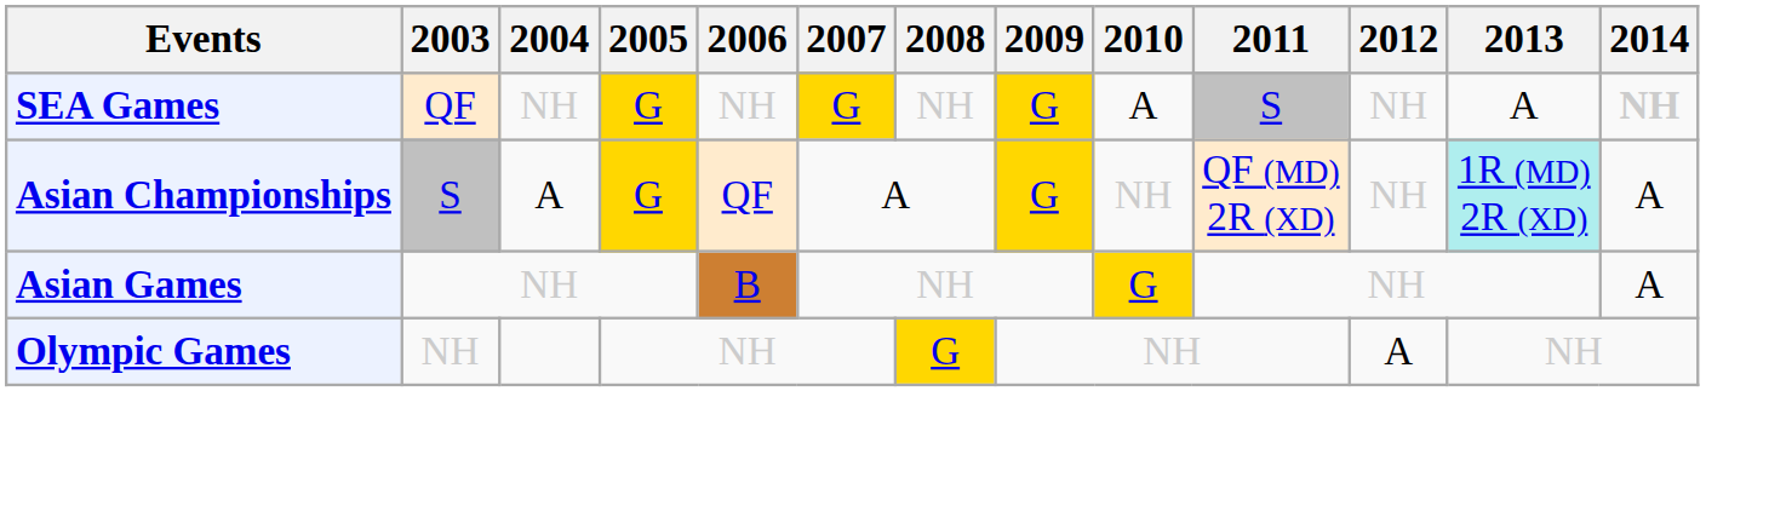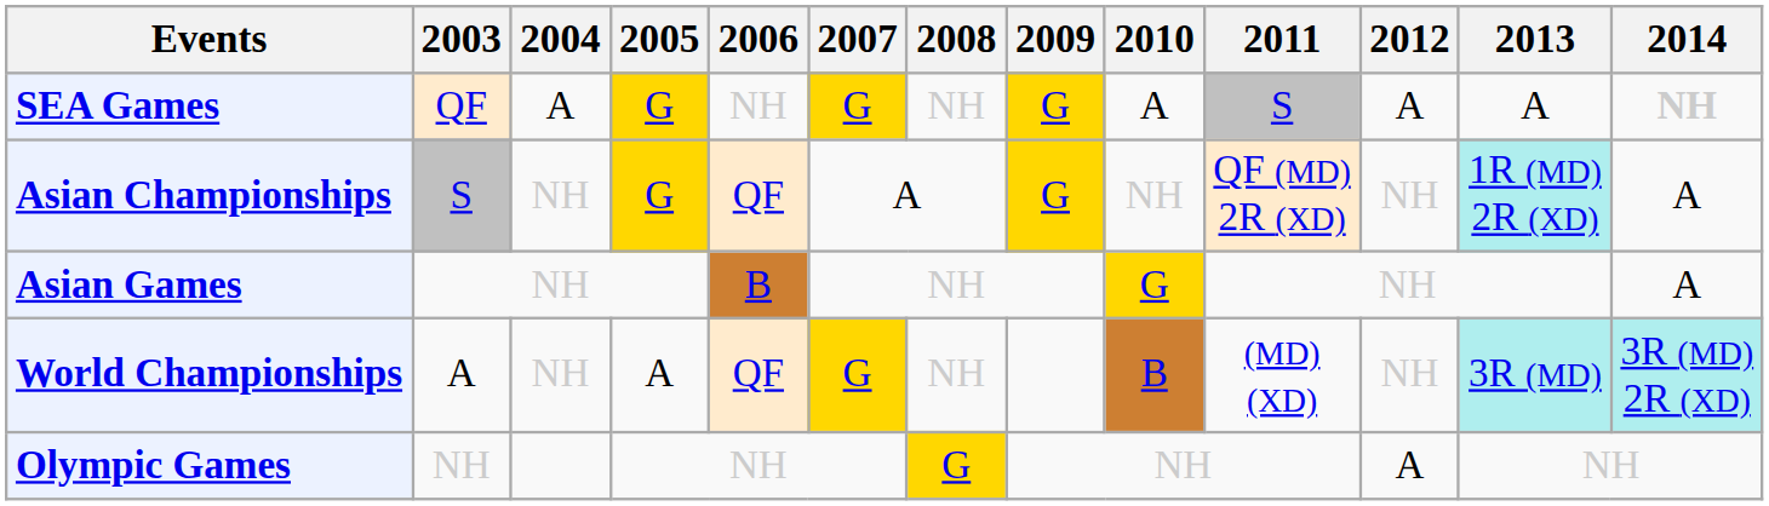SEA Games | 2004: NH -> A
SEA Games | 2012: NH -> A
Asian Championships | 2004: A -> NH
+ row: World Championships | A | NH | A | QF | G | NH | B | (MD) (XD) | NH | 3R (MD) | 3R (MD) 2R (XD)
